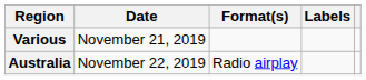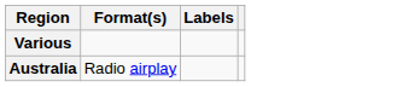- column: Date | November 21, 2019 | November 22, 2019
